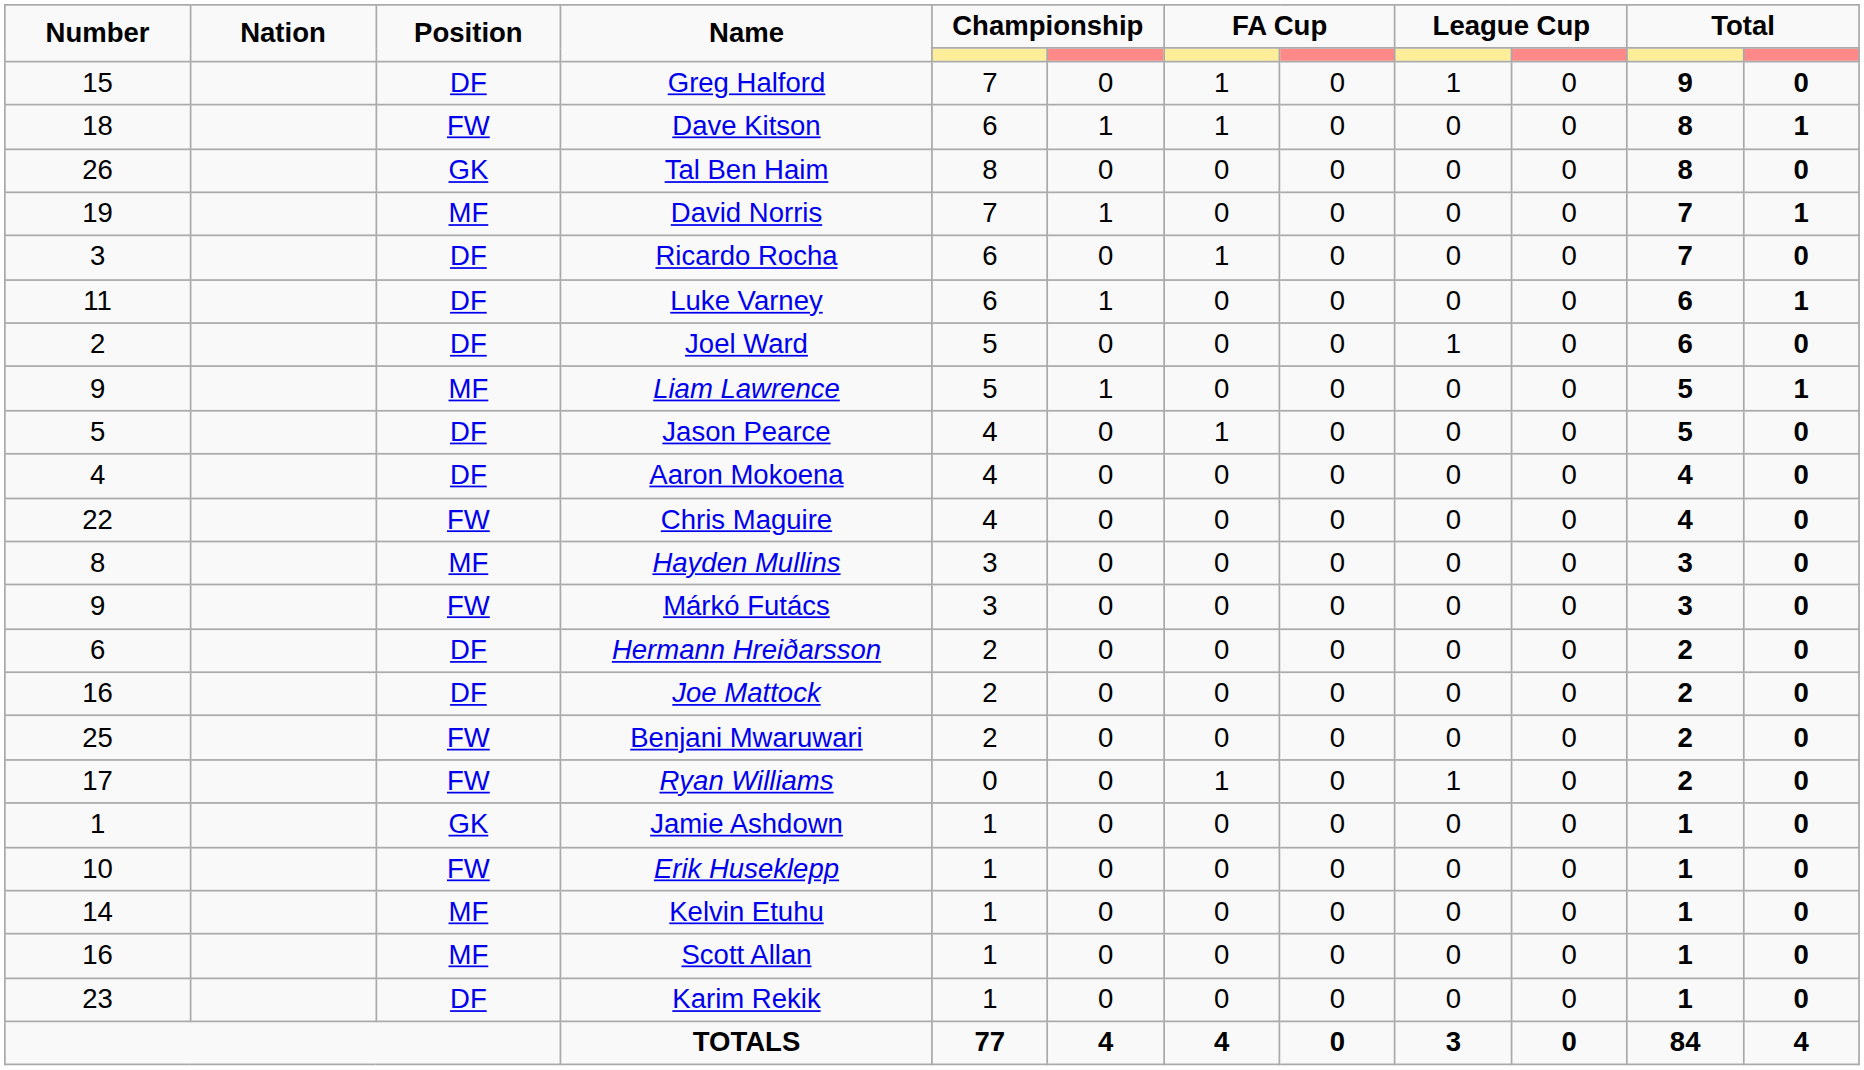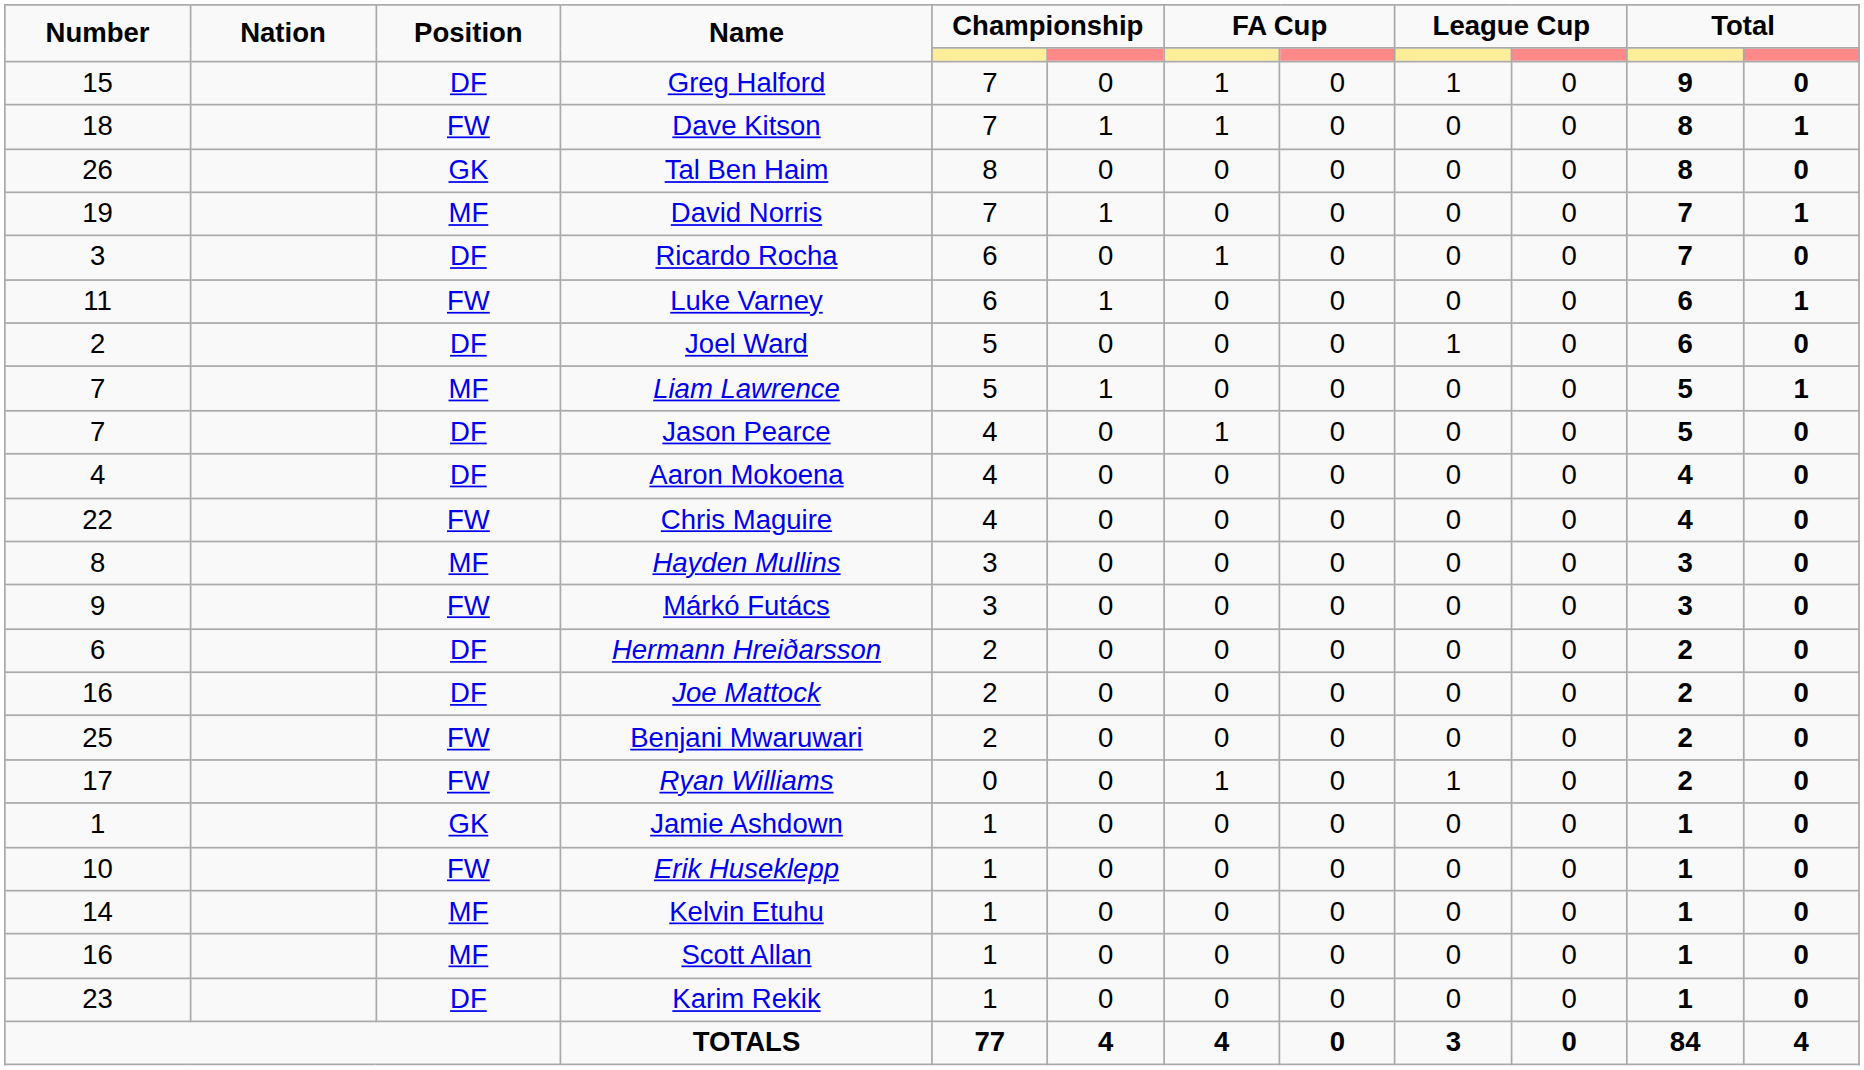Dave Kitson | column 5: 6 -> 7
Luke Varney | Position: DF -> FW
Liam Lawrence | Number: 9 -> 7
Jason Pearce | Number: 5 -> 7
